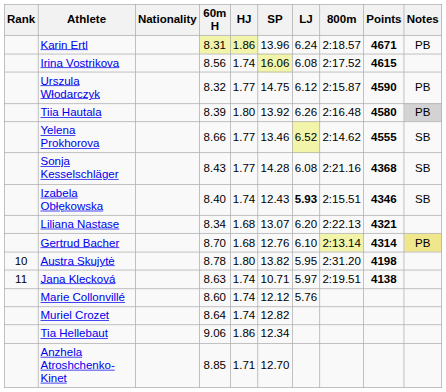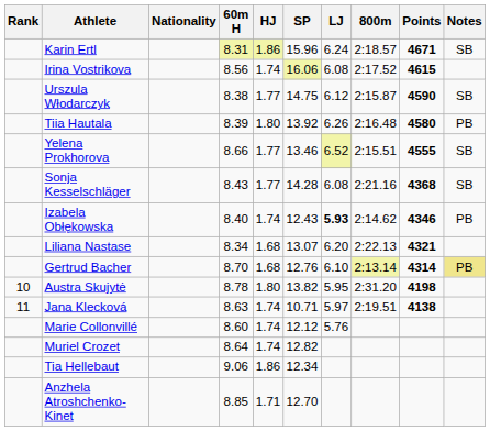Karin Ertl | SP: 13.96 -> 15.96
Karin Ertl | Notes: PB -> SB
Urszula Włodarczyk | 60m H: 8.32 -> 8.38
Urszula Włodarczyk | Notes: PB -> SB
Tiia Hautala | Notes: lightgrey background -> no background
Yelena Prokhorova | 800m: 2:14.62 -> 2:15.51
Izabela Obłękowska | 800m: 2:15.51 -> 2:14.62
Izabela Obłękowska | Notes: SB -> PB
